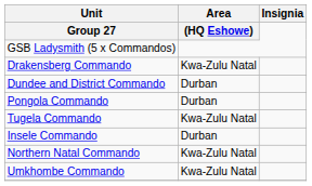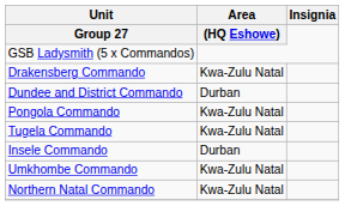Pongola Commando | Area / (HQ Eshowe): Durban -> Kwa-Zulu Natal
rows swapped: Northern Natal Commando <-> Umkhombe Commando
